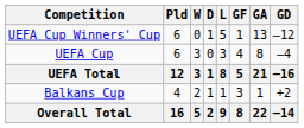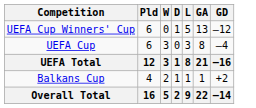- column: GF | 1 | 4 | 5 | 3 | 8
